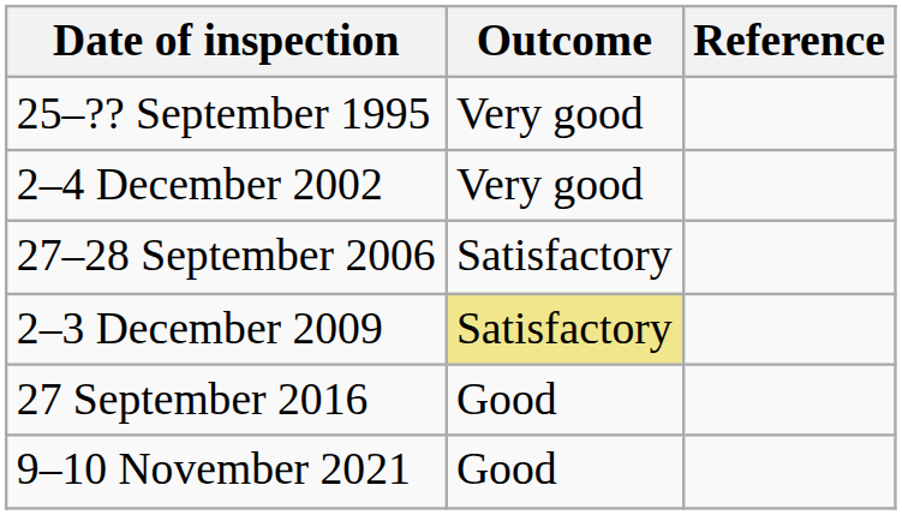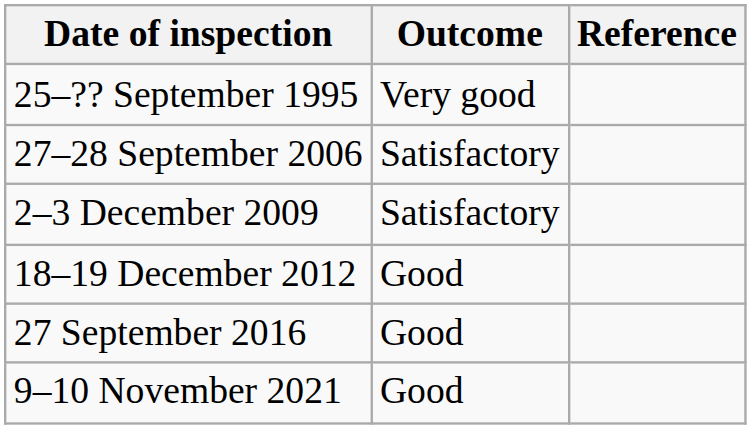- row: 2–4 December 2002 | Very good
2–3 December 2009 | Outcome: khaki background -> no background
+ row: 18–19 December 2012 | Good
